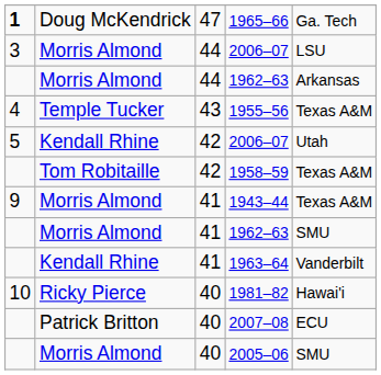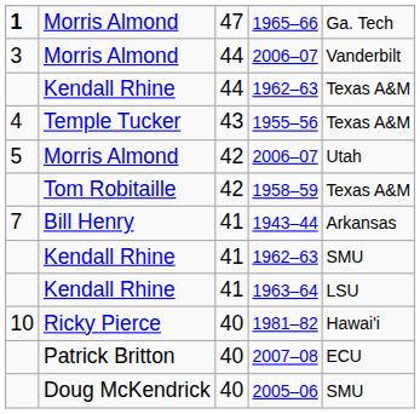1965–66 | column 2: Doug McKendrick -> Morris Almond
44 / 2006–07 | column 5: LSU -> Vanderbilt
44 / 1962–63 | column 2: Morris Almond -> Kendall Rhine
44 / 1962–63 | column 5: Arkansas -> Texas A&M
42 / 2006–07 | column 2: Kendall Rhine -> Morris Almond
1943–44 | column 1: 9 -> 7
1943–44 | column 2: Morris Almond -> Bill Henry
1943–44 | column 5: Texas A&M -> Arkansas
41 / 1962–63 | column 2: Morris Almond -> Kendall Rhine
1963–64 | column 5: Vanderbilt -> LSU
2005–06 | column 2: Morris Almond -> Doug McKendrick
